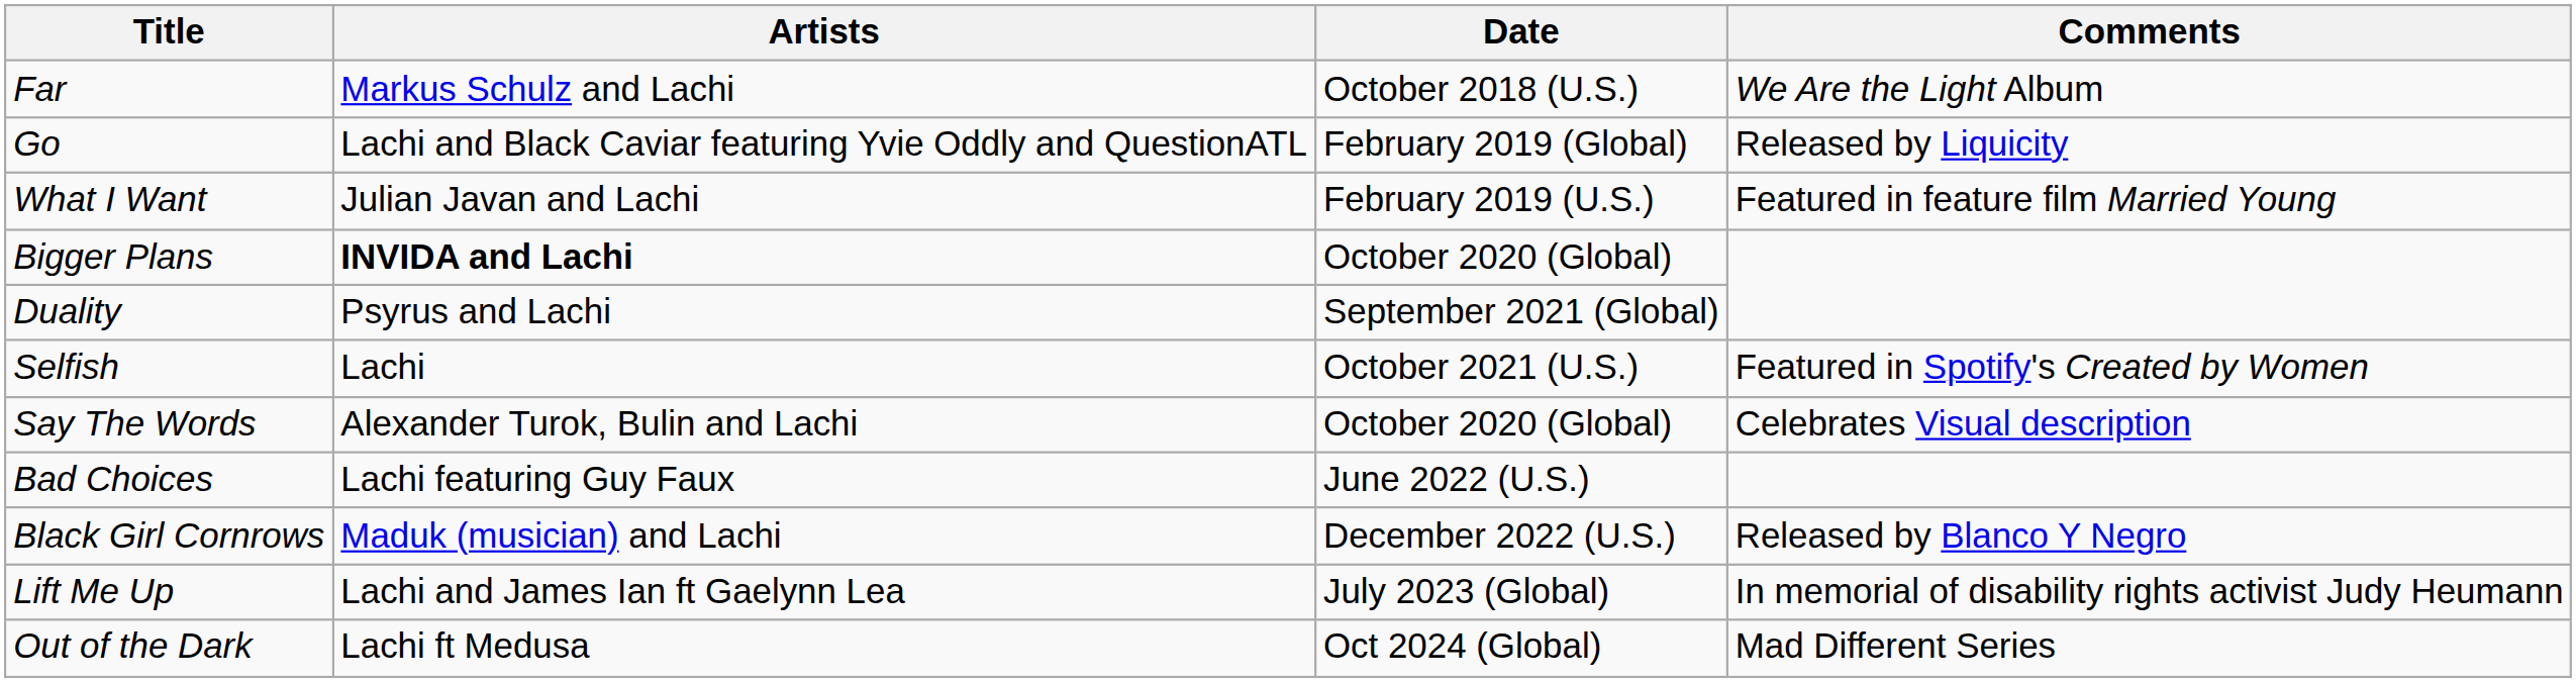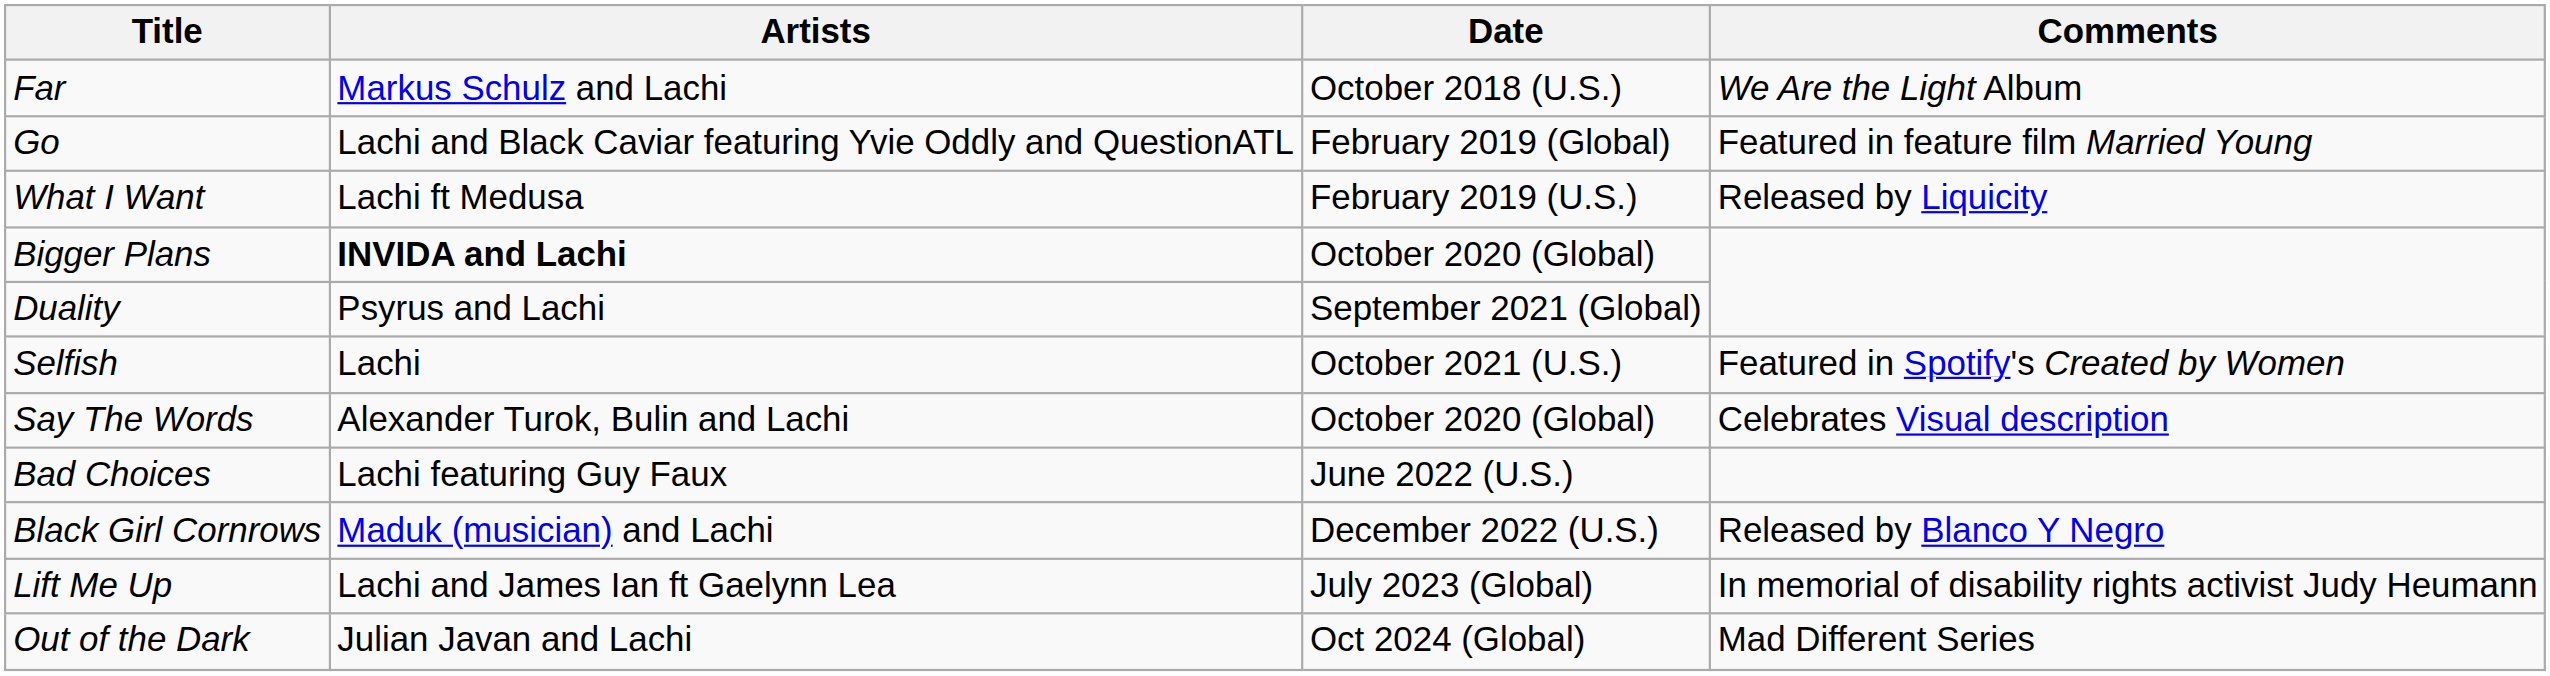Go | Comments: Released by Liquicity -> Featured in feature film Married Young
What I Want | Artists: Julian Javan and Lachi -> Lachi ft Medusa
What I Want | Comments: Featured in feature film Married Young -> Released by Liquicity
Out of the Dark | Artists: Lachi ft Medusa -> Julian Javan and Lachi
